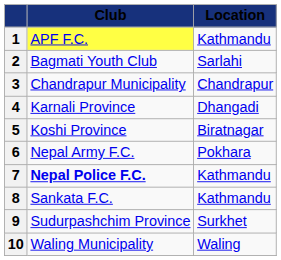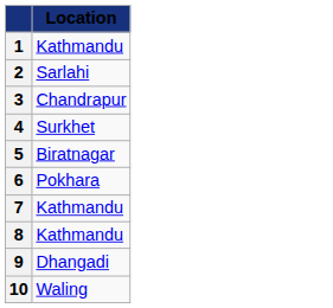- column: Club | APF F.C. | Bagmati Youth Club | Chandrapur Municipality | Karnali Province | Koshi Province | Nepal Army F.C. | Nepal Police F.C. | Sankata F.C. | Sudurpashchim Province | Waling Municipality
4 | Location: Dhangadi -> Surkhet
9 | Location: Surkhet -> Dhangadi
